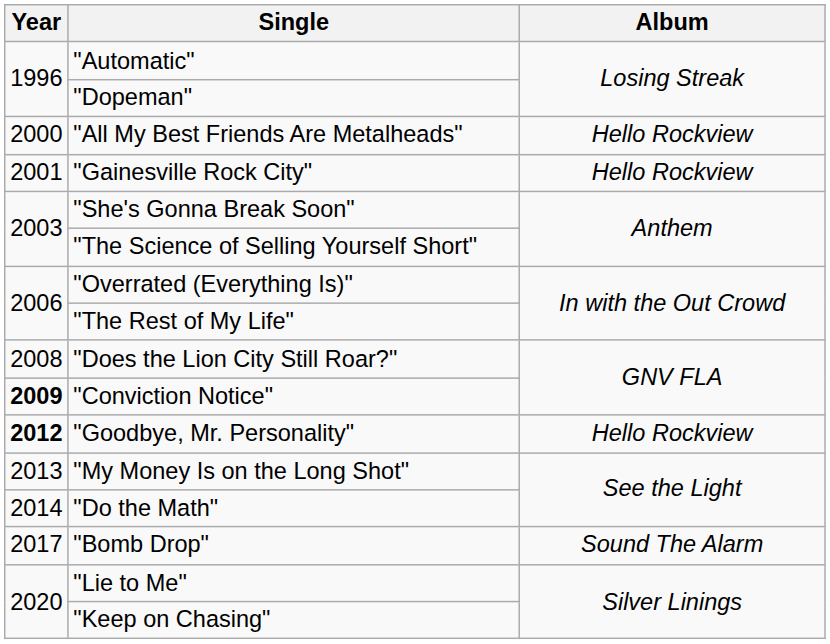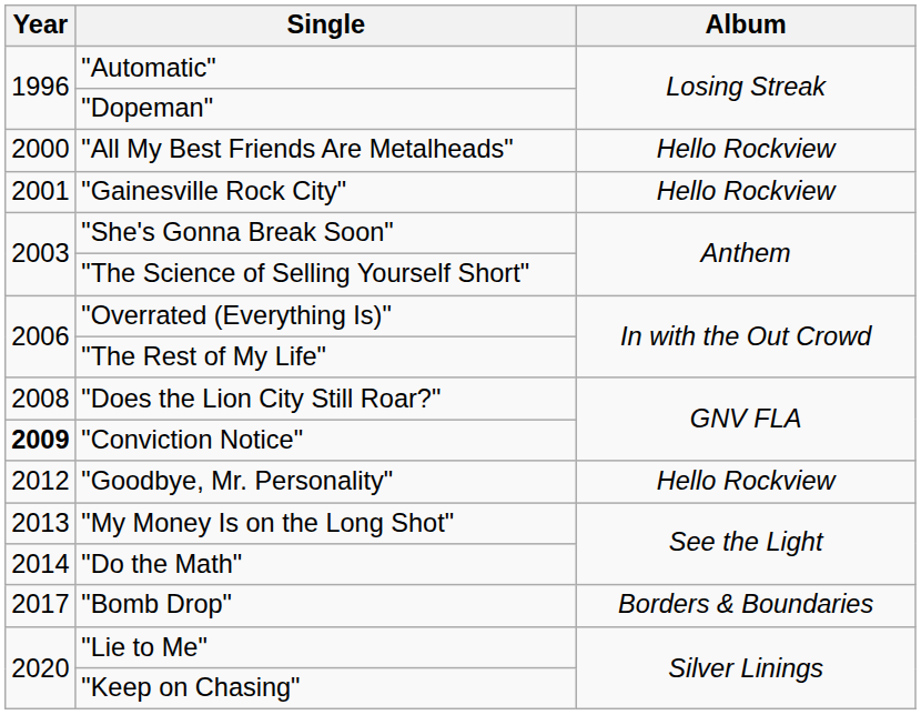"Goodbye, Mr. Personality" | Year: bold -> normal
"Bomb Drop" | Album: Sound The Alarm -> Borders & Boundaries
